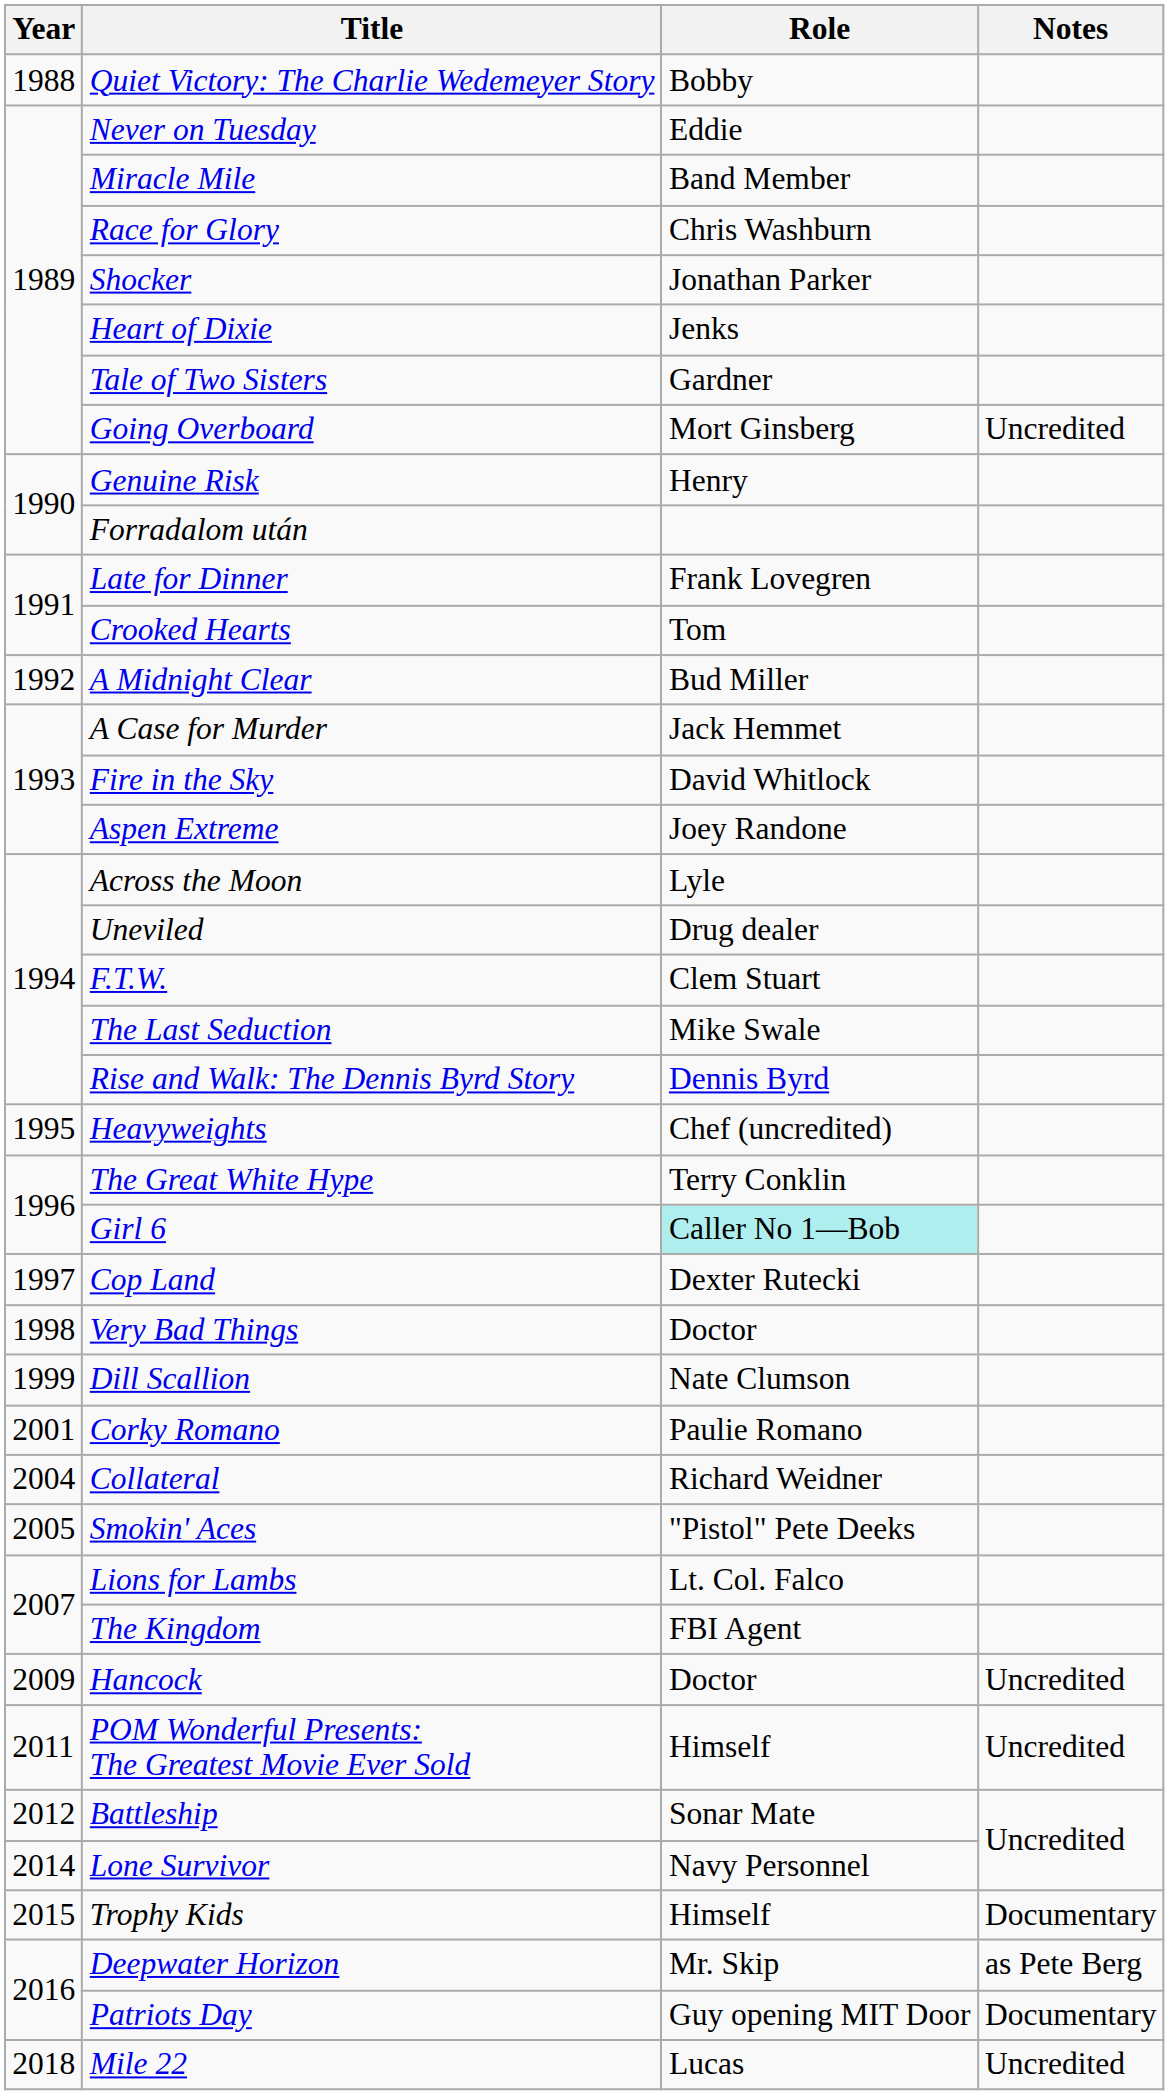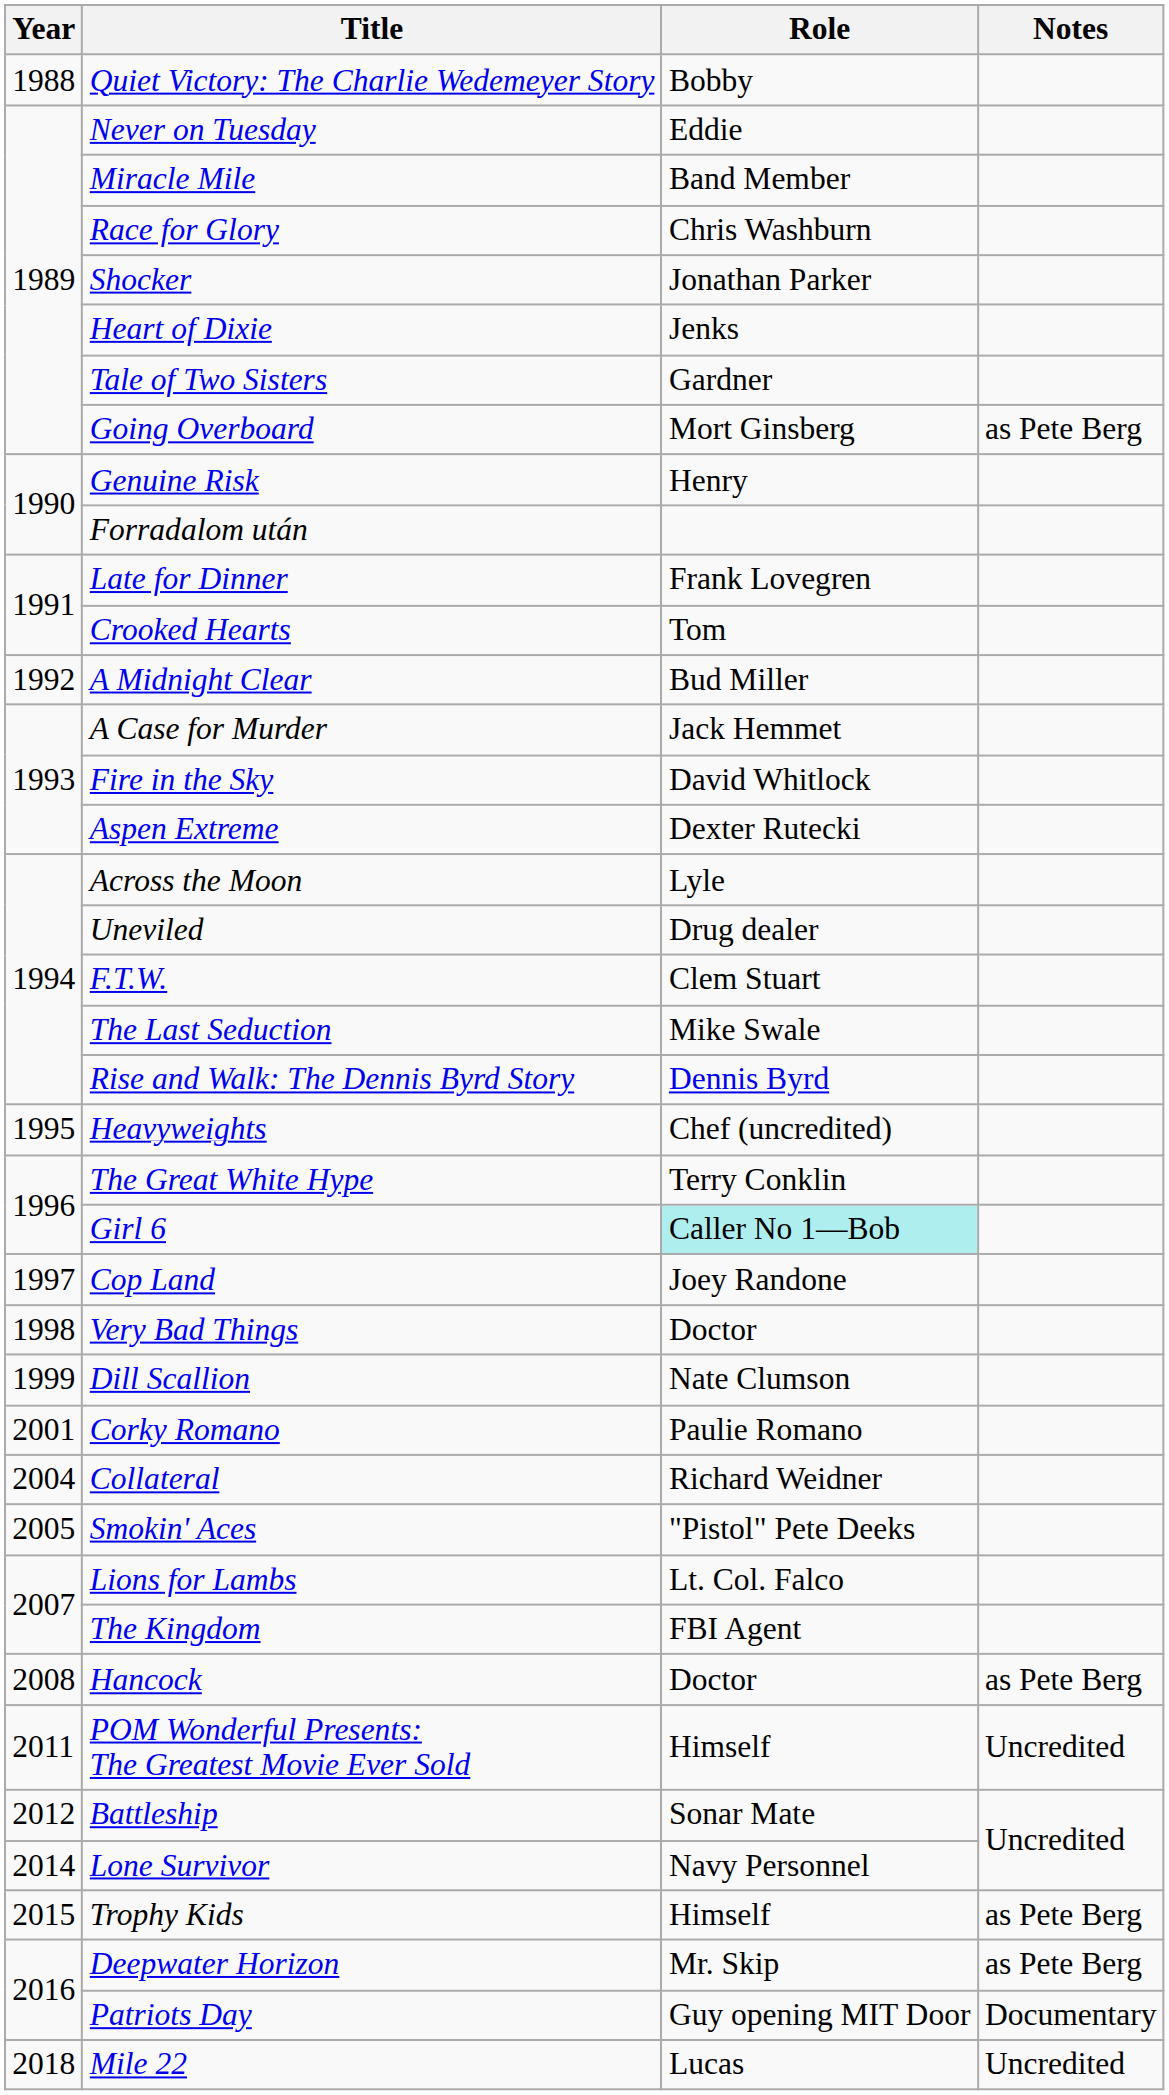Going Overboard | Notes: Uncredited -> as Pete Berg
Aspen Extreme | Role: Joey Randone -> Dexter Rutecki
Cop Land | Role: Dexter Rutecki -> Joey Randone
Hancock | Year: 2009 -> 2008
Hancock | Notes: Uncredited -> as Pete Berg
Trophy Kids | Notes: Documentary -> as Pete Berg
